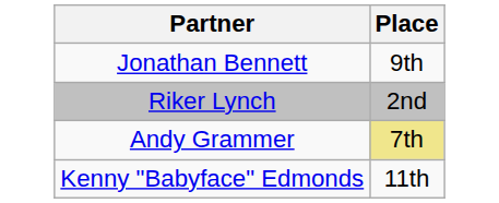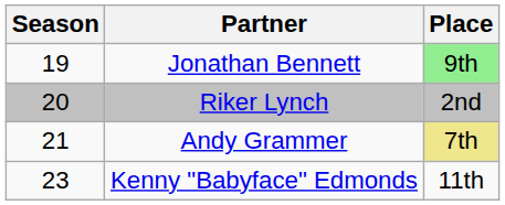+ column: Season | 19 | 20 | 21 | 23
Jonathan Bennett | Place: no background -> lightgreen background
